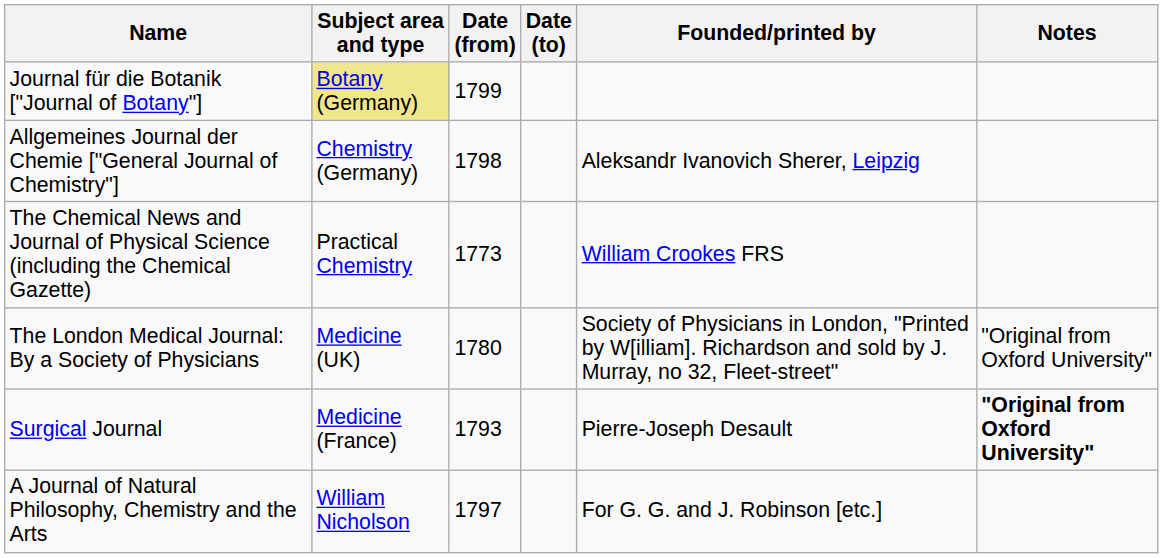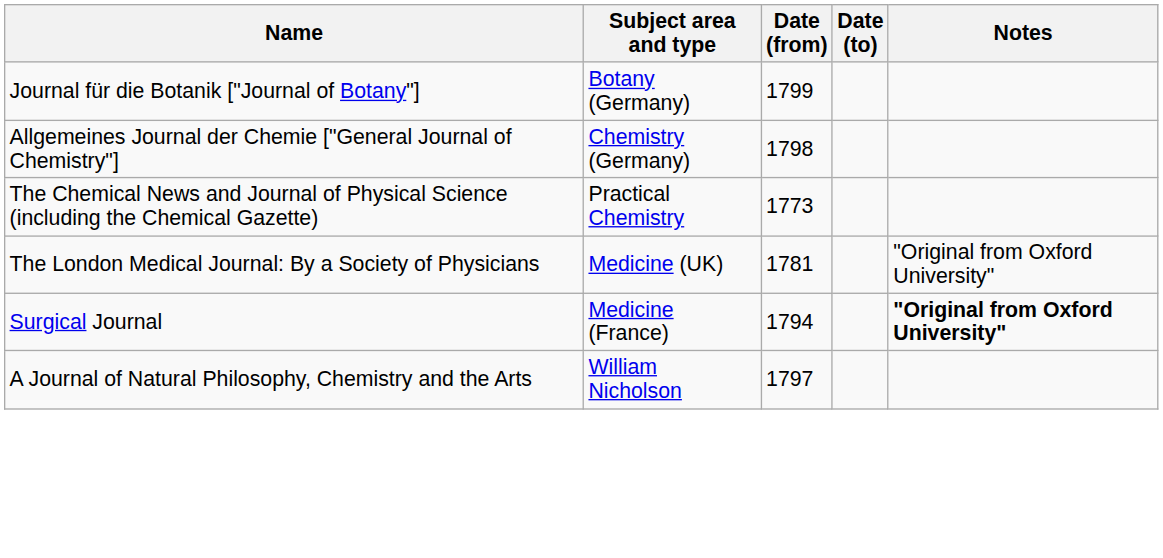- column: Founded/printed by | Aleksandr Ivanovich Sherer, Leipzig | William Crookes FRS | Society of Physicians in London, "Printed by W[illiam]. Richardson and sold by J. Murray, no 32, Fleet-street" | Pierre-Joseph Desault | For G. G. and J. Robinson [etc.]
Journal für die Botanik ["Journal of Botany"] | Subject area and type: khaki background -> no background
The London Medical Journal: By a Society of Physicians | Date (from): 1780 -> 1781
Surgical Journal | Date (from): 1793 -> 1794
